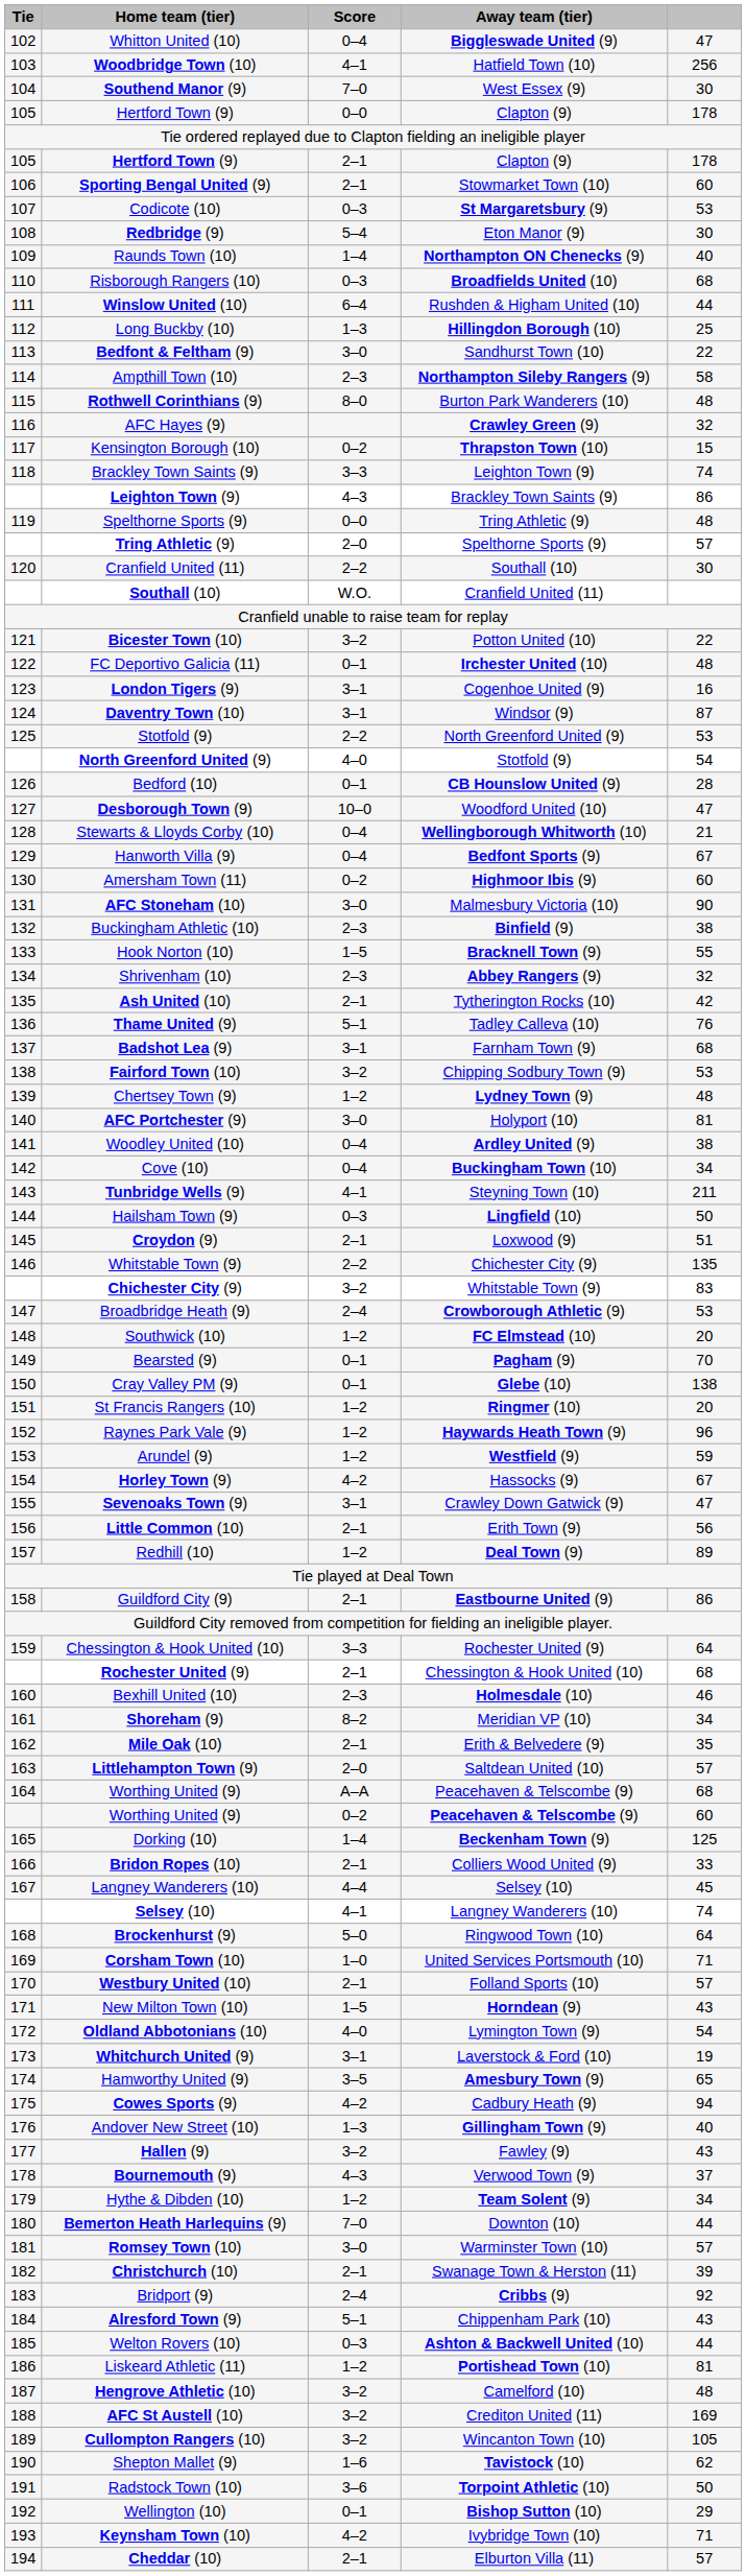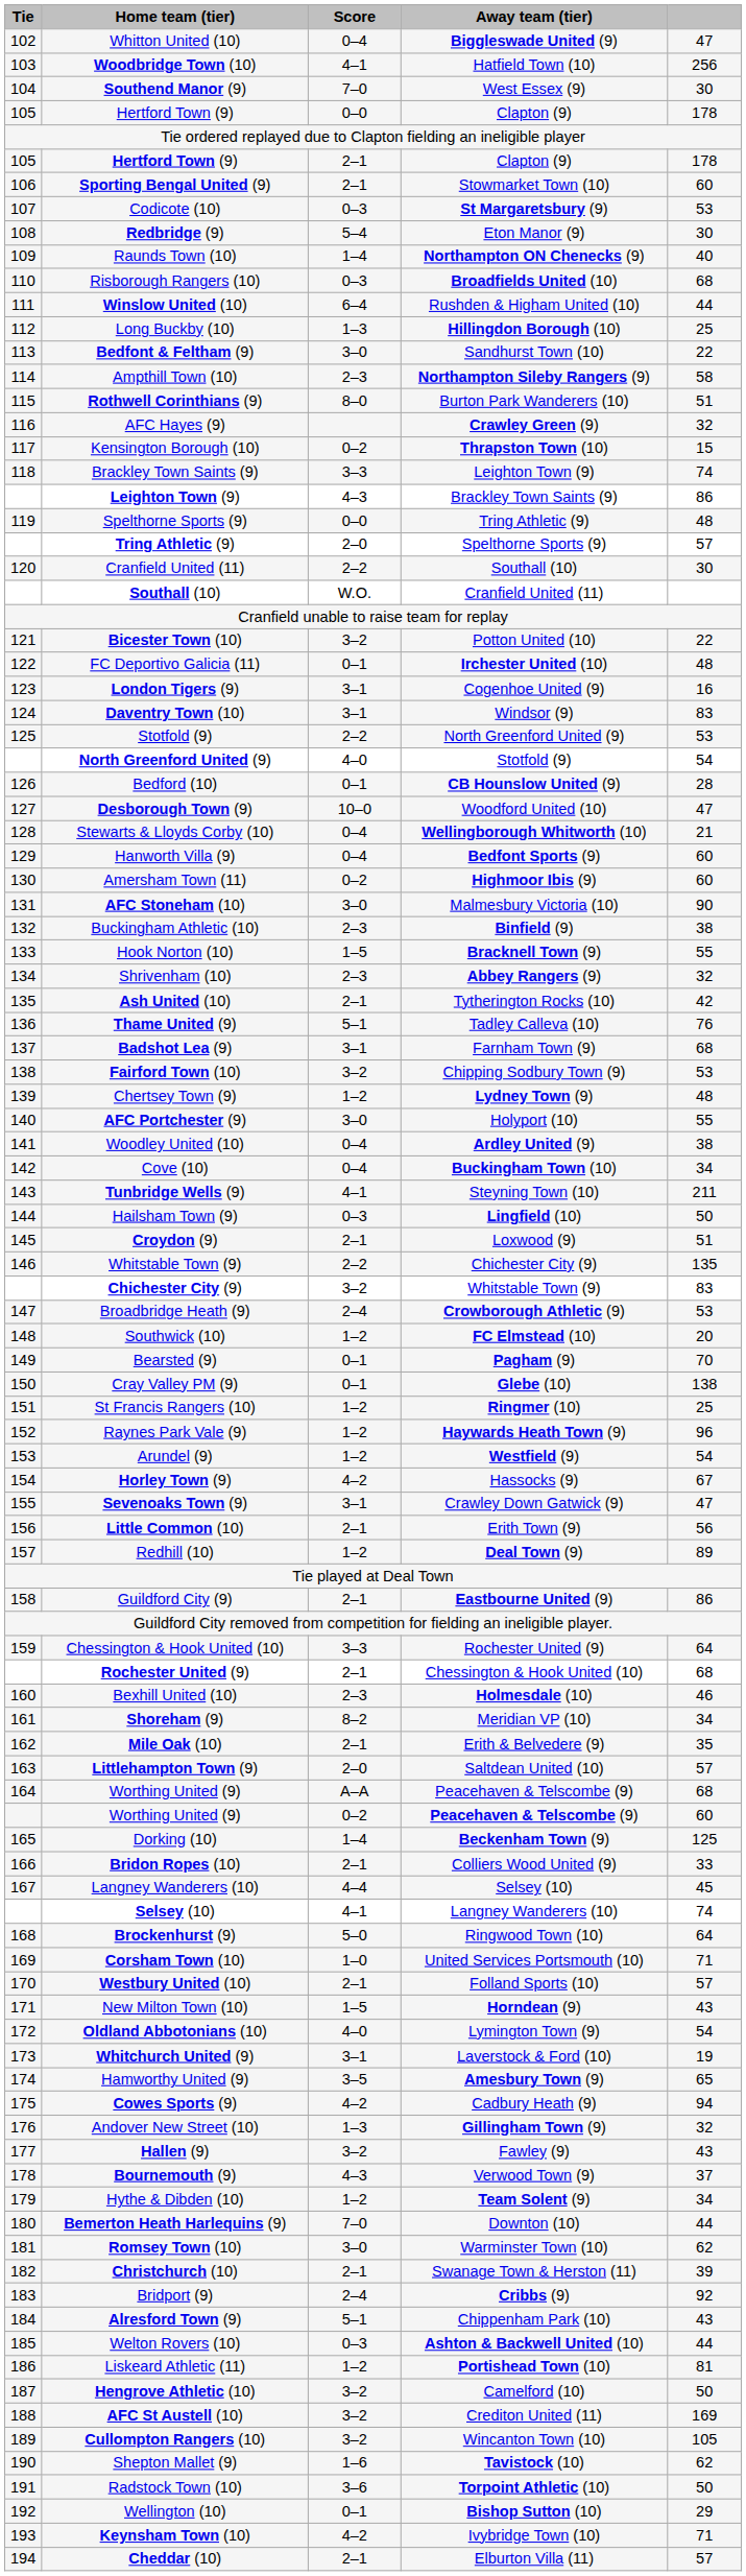Rothwell Corinthians (9) | column 5: 48 -> 51
Daventry Town (10) | column 5: 87 -> 83
Hanworth Villa (9) | column 5: 67 -> 60
AFC Portchester (9) | column 5: 81 -> 55
St Francis Rangers (10) | column 5: 20 -> 25
Arundel (9) | column 5: 59 -> 54
Andover New Street (10) | column 5: 40 -> 32
Romsey Town (10) | column 5: 57 -> 62
Hengrove Athletic (10) | column 5: 48 -> 50
